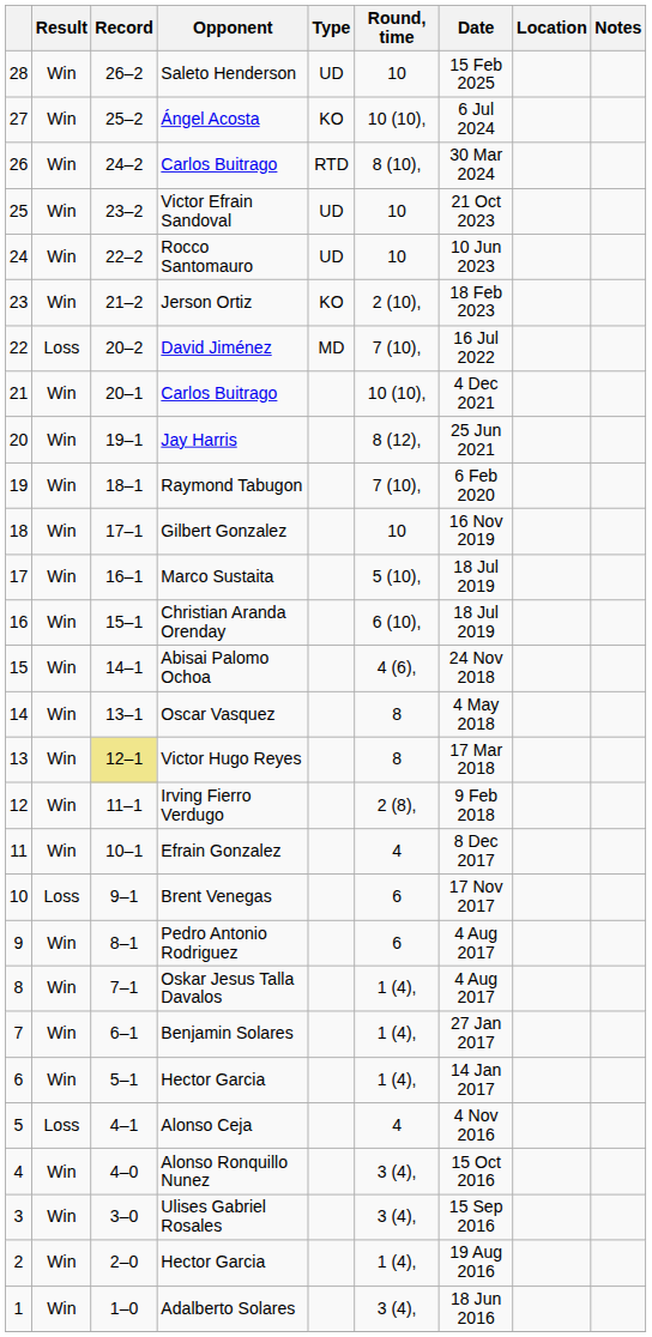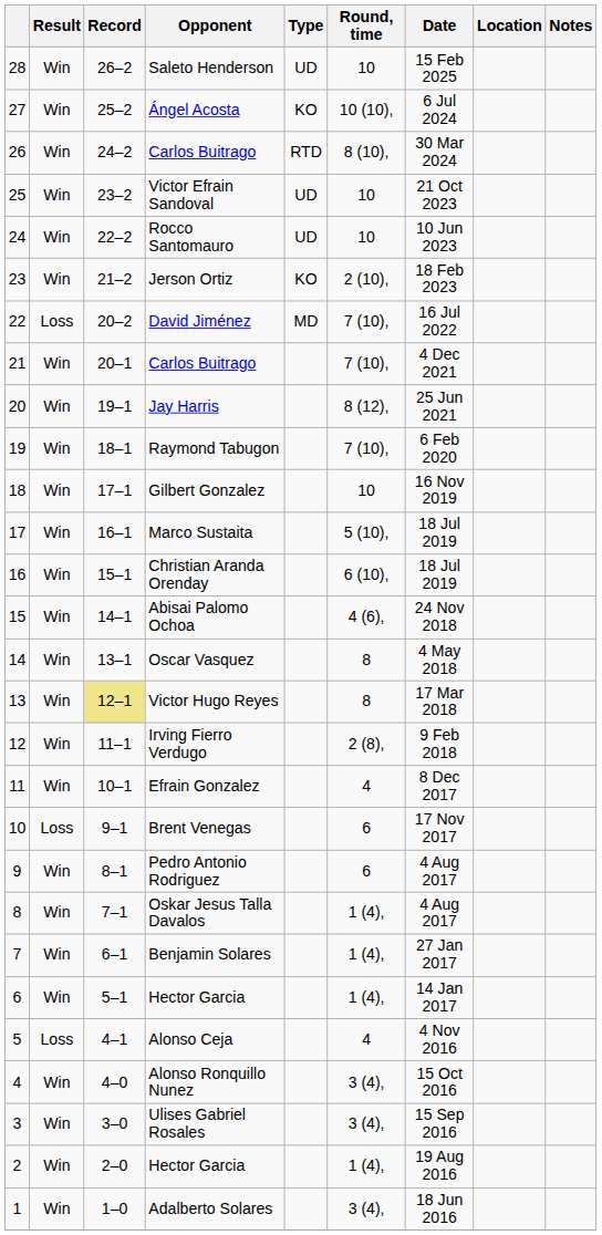21 / Carlos Buitrago | Round, time: 10 (10), -> 7 (10),
